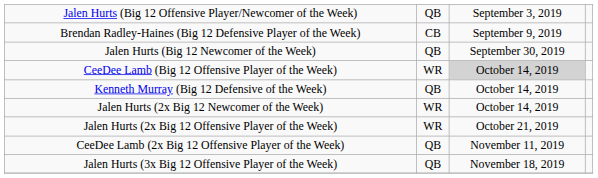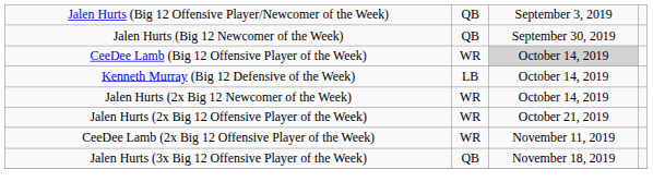- row: Brendan Radley-Haines (Big 12 Defensive Player of the Week) | CB | September 9, 2019
Kenneth Murray (Big 12 Defensive of the Week) | column 2: QB -> LB
CeeDee Lamb (2x Big 12 Offensive Player of the Week) | column 2: QB -> WR
